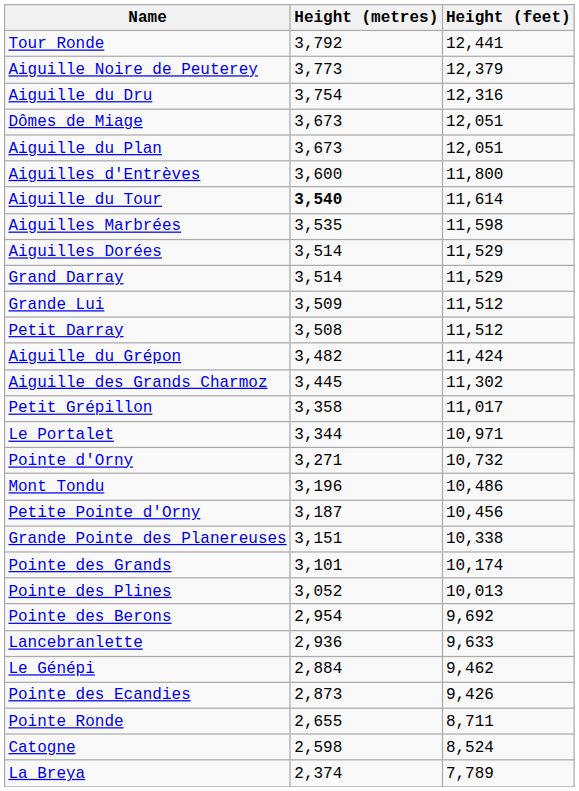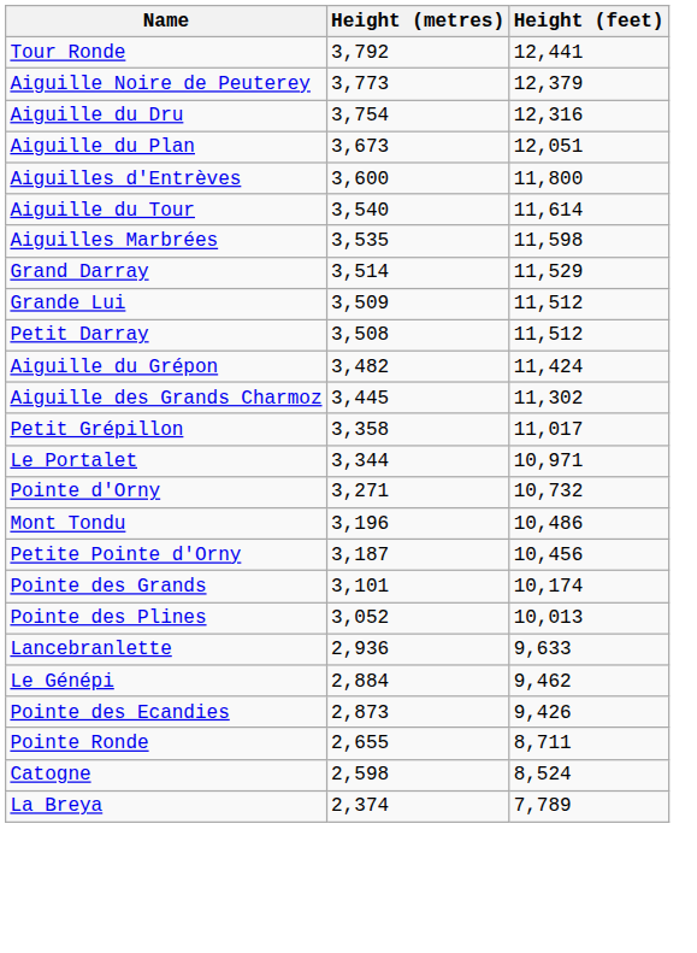- row: Dômes de Miage | 3,673 | 12,051
Aiguille du Tour | Height (metres): bold -> normal
- row: Aiguilles Dorées | 3,514 | 11,529
- row: Grande Pointe des Planereuses | 3,151 | 10,338
- row: Pointe des Berons | 2,954 | 9,692
